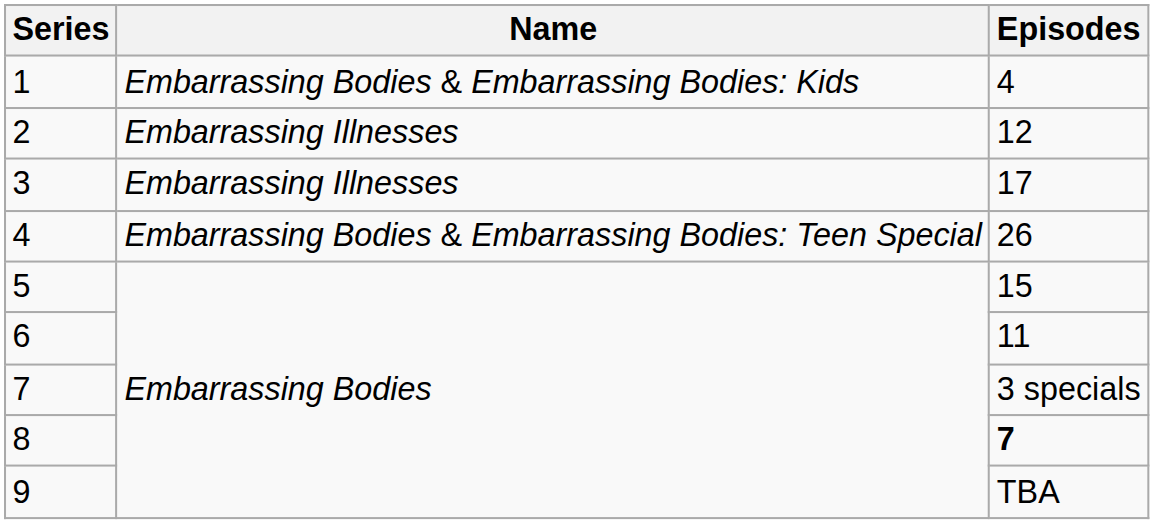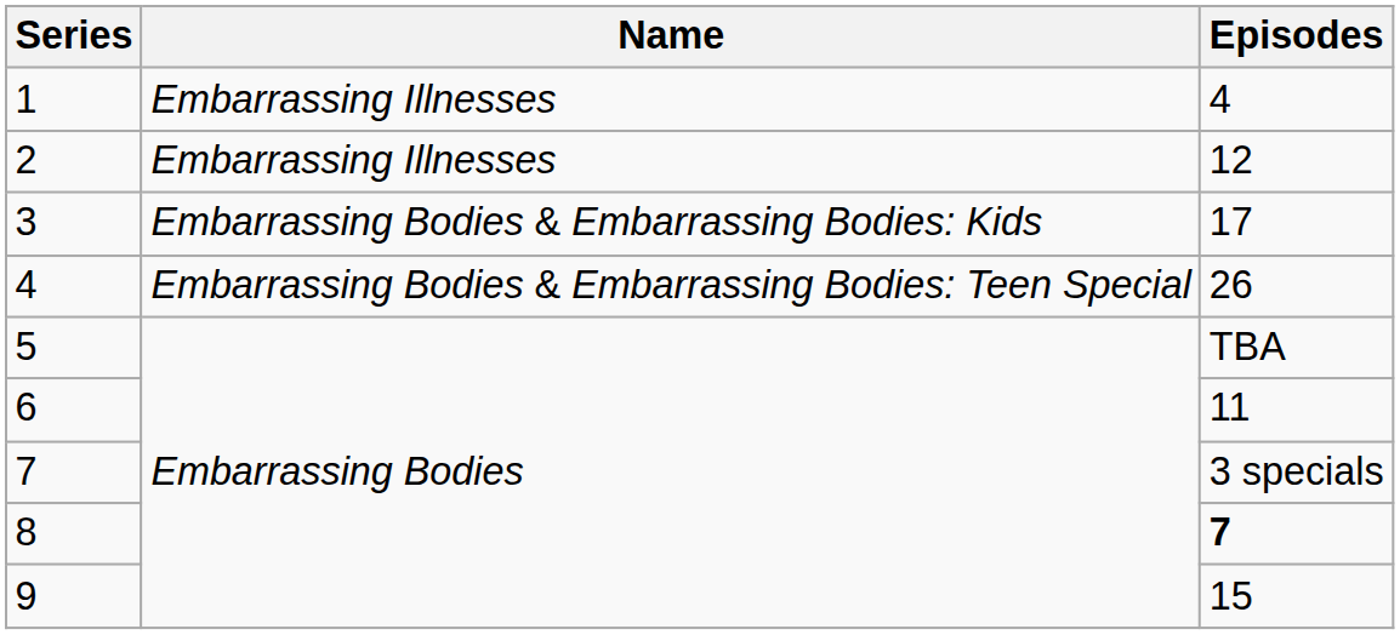1 | Name: Embarrassing Bodies & Embarrassing Bodies: Kids -> Embarrassing Illnesses
3 | Name: Embarrassing Illnesses -> Embarrassing Bodies & Embarrassing Bodies: Kids
5 | Episodes: 15 -> TBA
9 | Episodes: TBA -> 15
